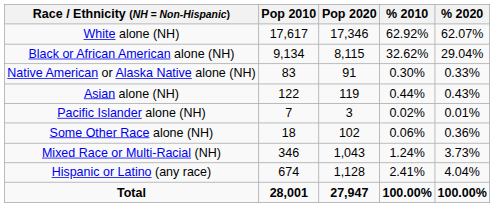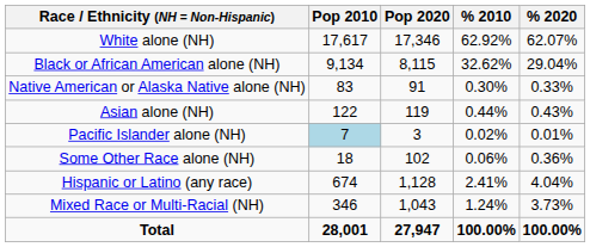Pacific Islander alone (NH) | Pop 2010: no background -> lightblue background
rows swapped: Mixed Race or Multi-Racial (NH) <-> Hispanic or Latino (any race)
